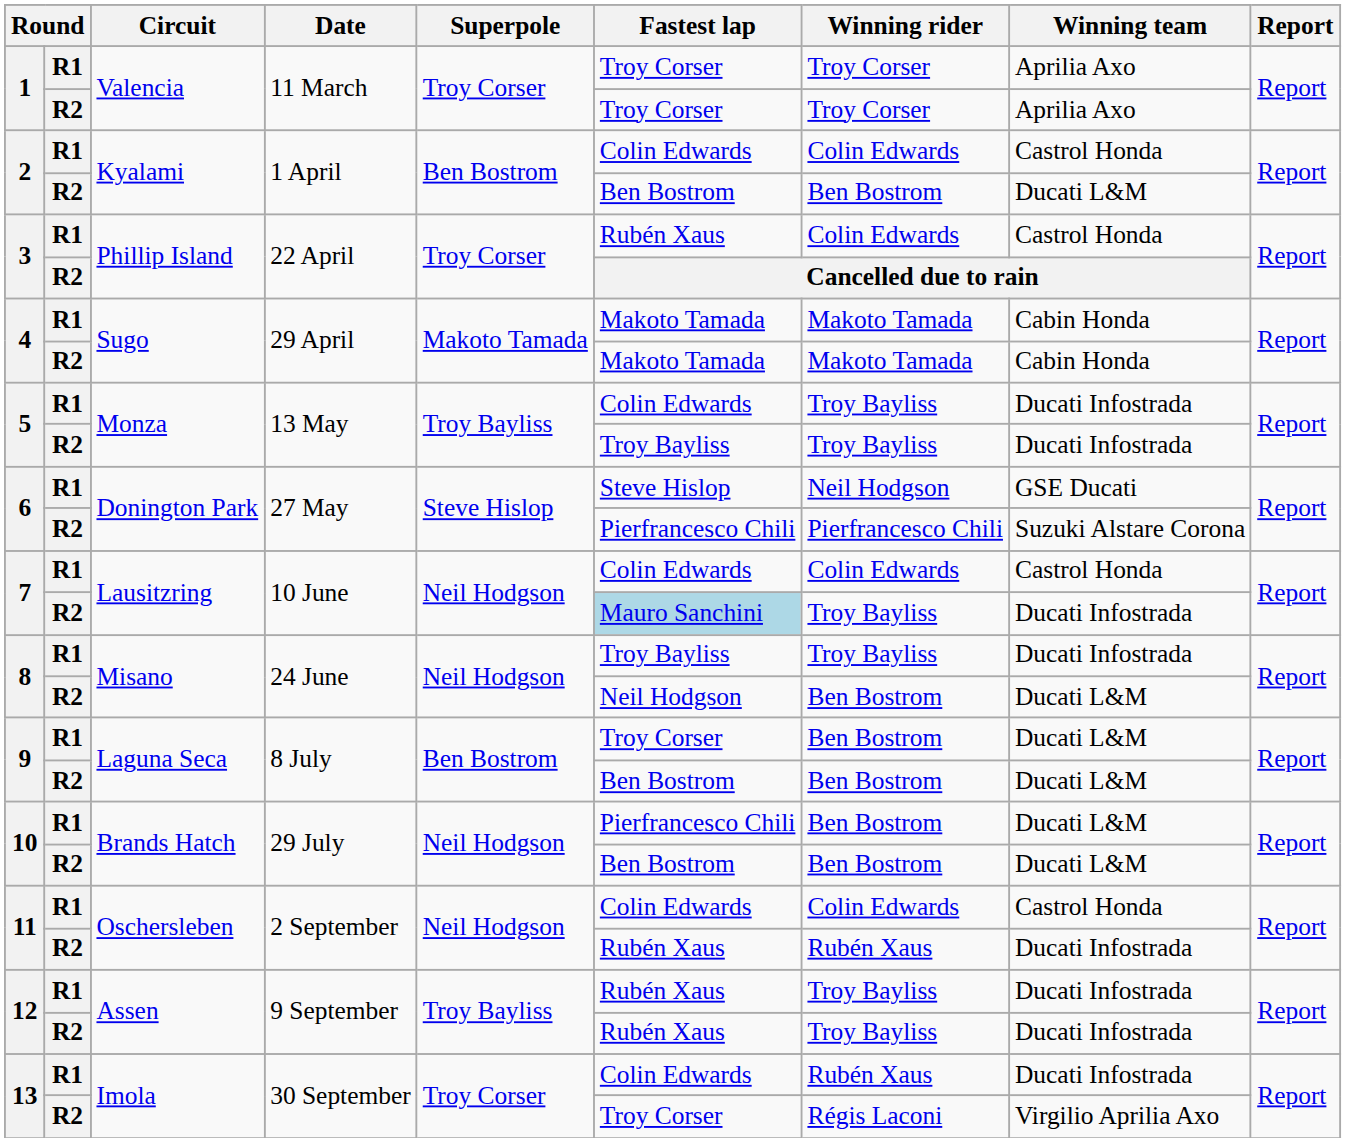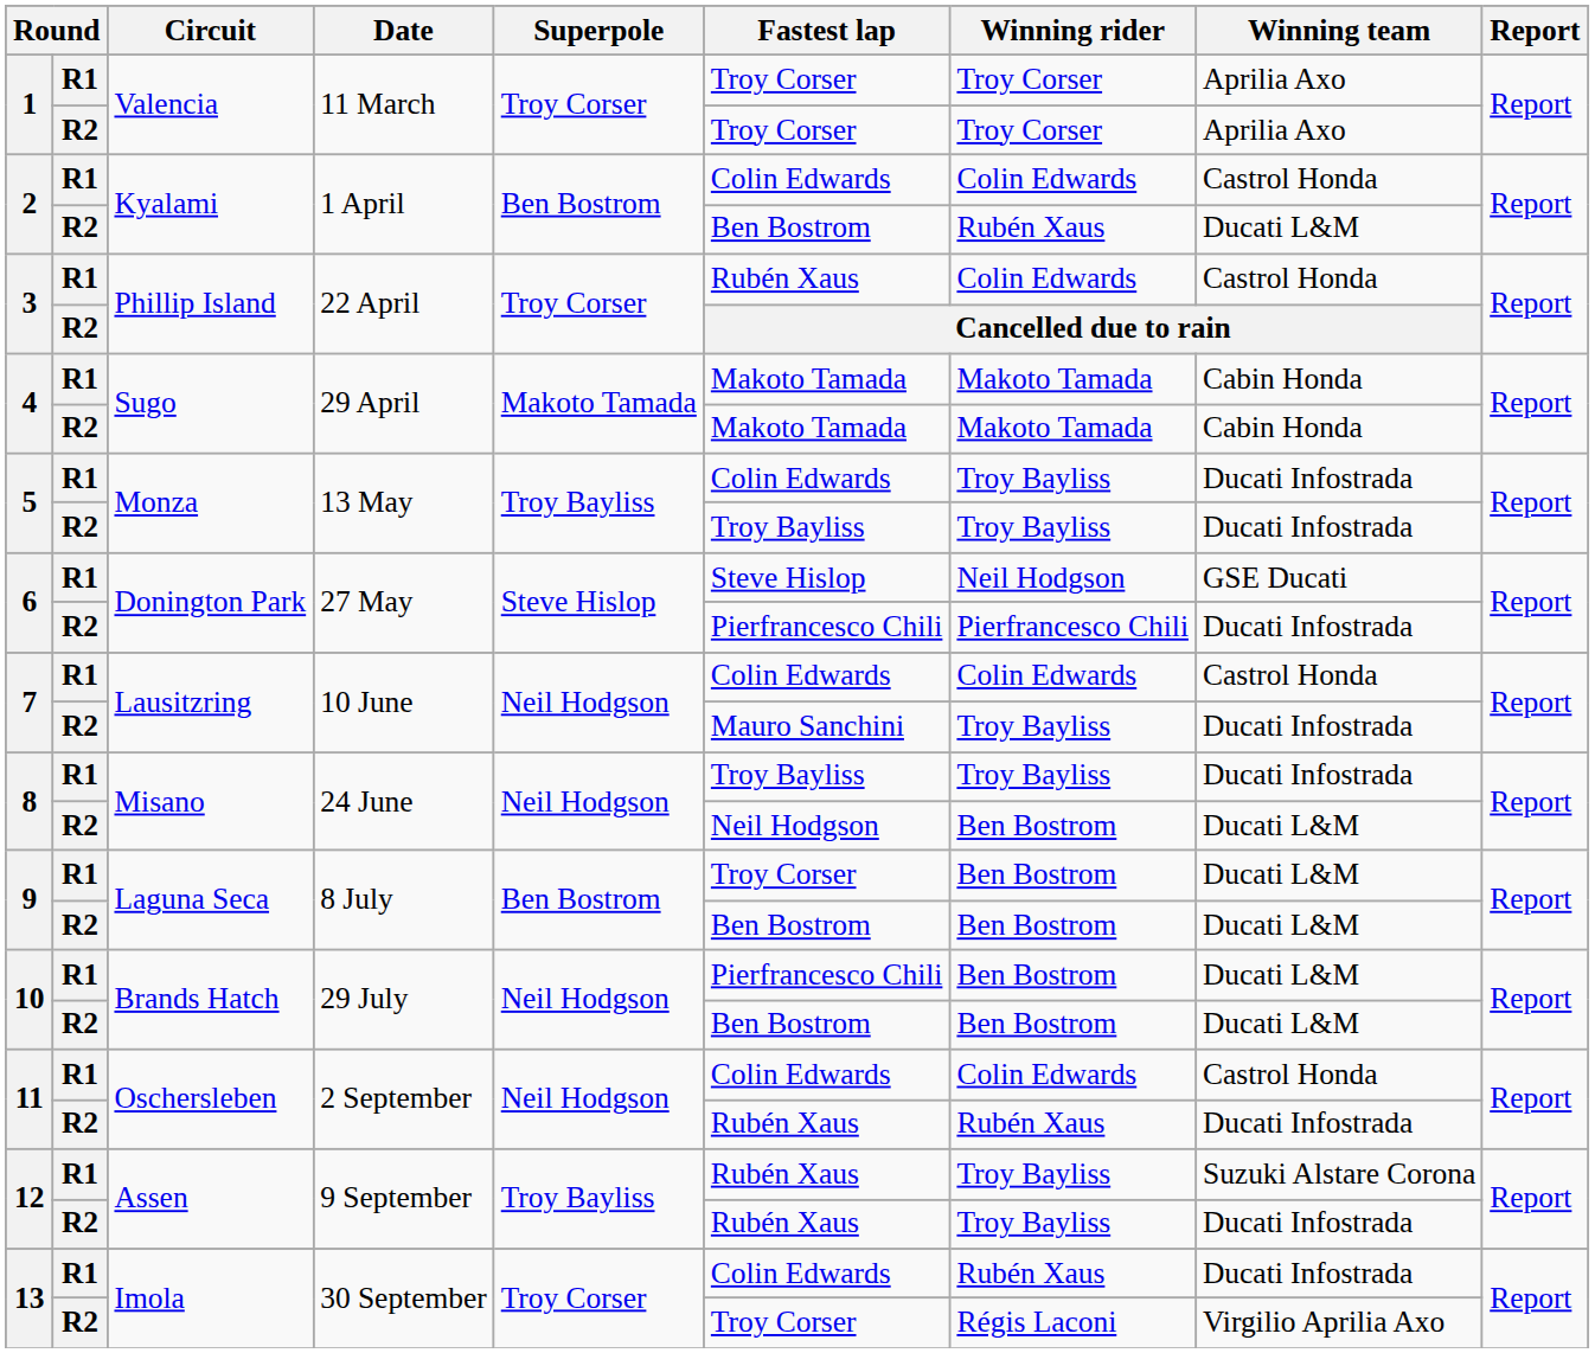2 / R2 | Winning rider: Ben Bostrom -> Rubén Xaus
6 / R2 | Winning team: Suzuki Alstare Corona -> Ducati Infostrada
7 / R2 | Fastest lap: lightblue background -> no background
12 / R1 | Winning team: Ducati Infostrada -> Suzuki Alstare Corona
